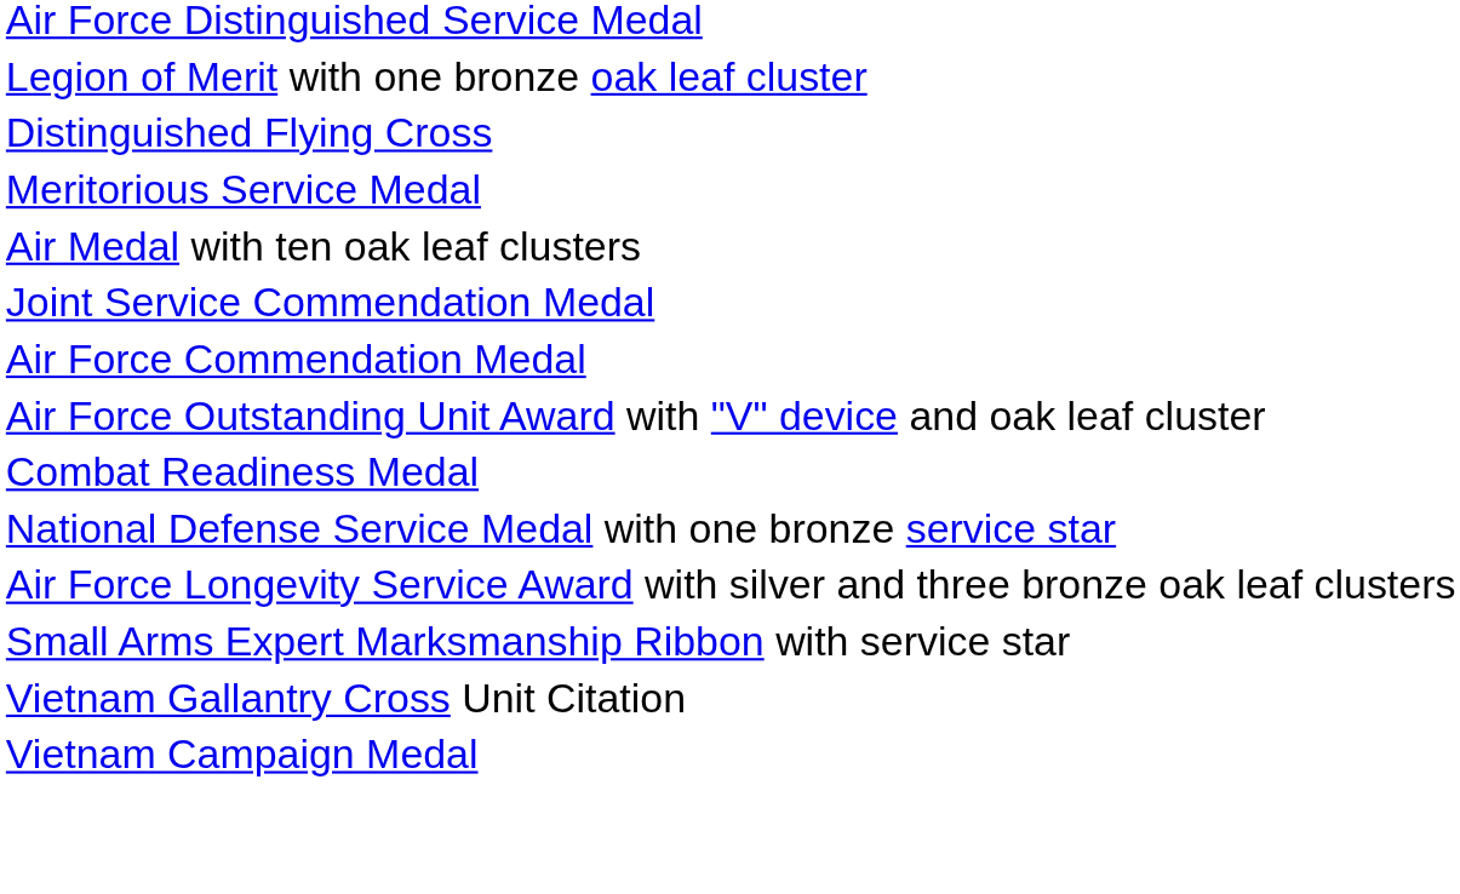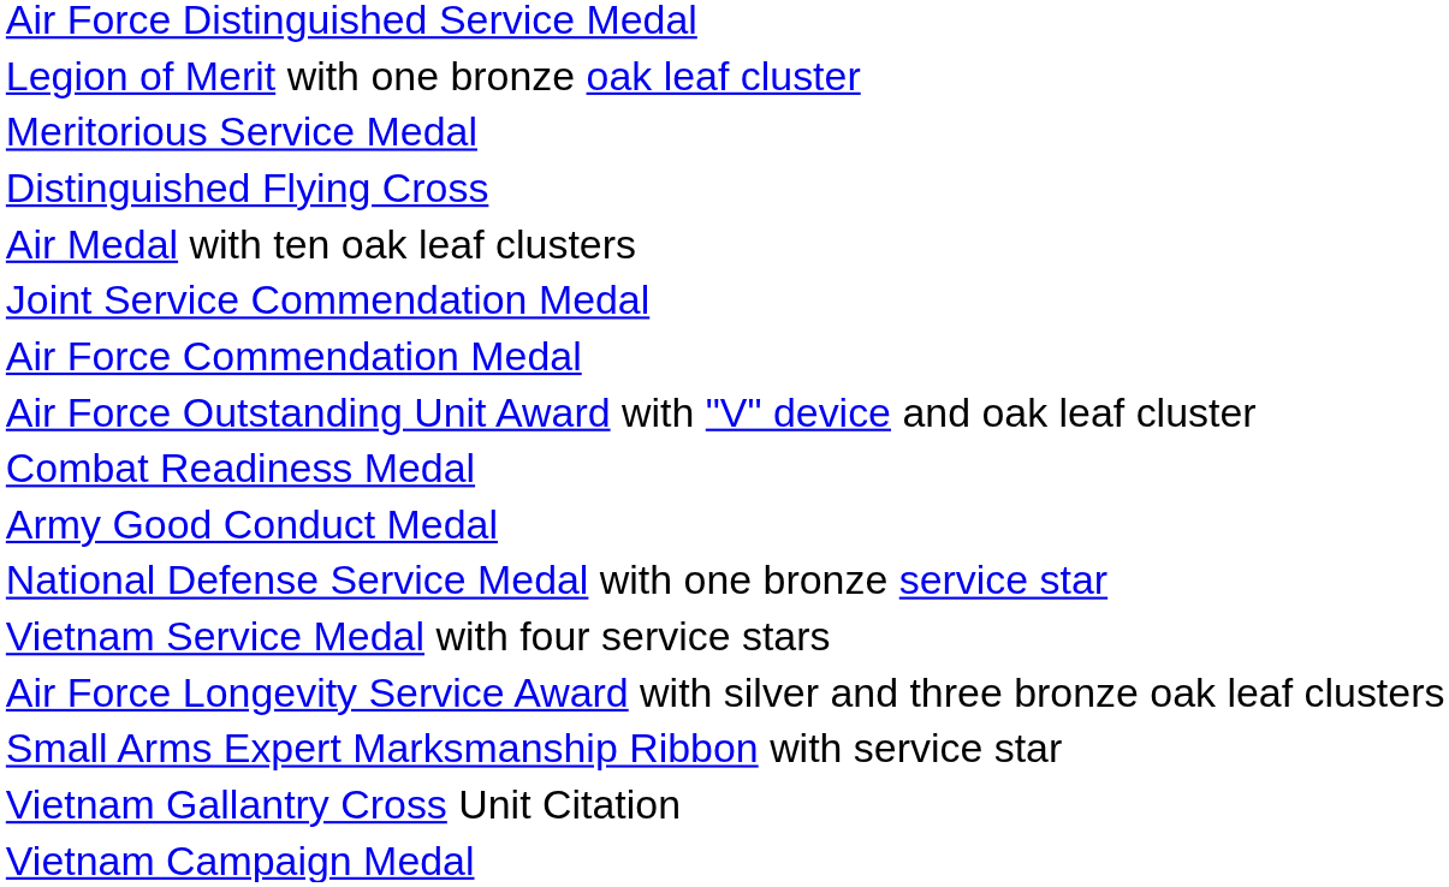rows swapped: Distinguished Flying Cross <-> Meritorious Service Medal
+ row: Army Good Conduct Medal
+ row: Vietnam Service Medal with four service stars
